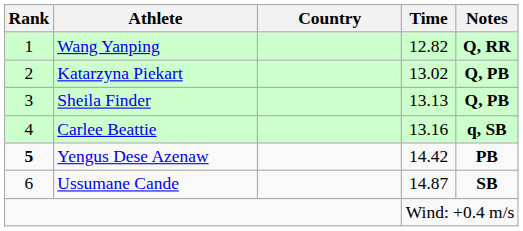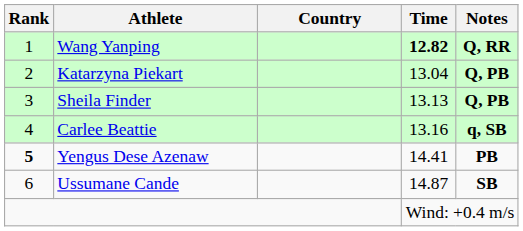Wang Yanping | Time: normal -> bold
Katarzyna Piekart | Time: 13.02 -> 13.04
Yengus Dese Azenaw | Time: 14.42 -> 14.41
